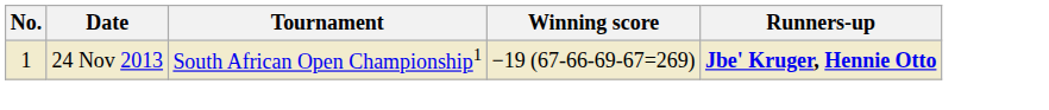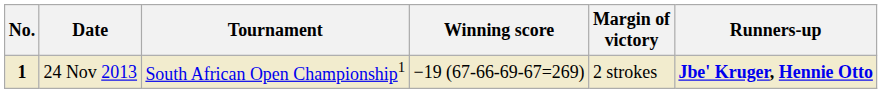+ column: Margin of victory | 2 strokes
24 Nov 2013 | No.: normal -> bold
